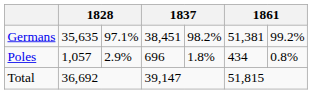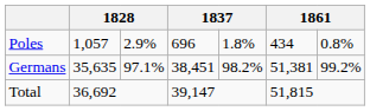rows swapped: Germans <-> Poles
